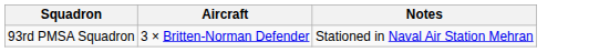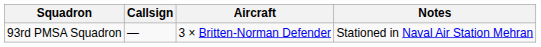+ column: Callsign | —
